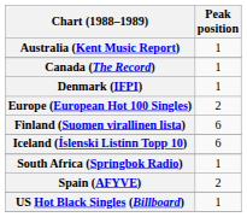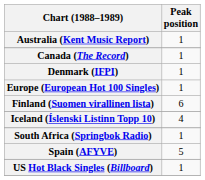Europe (European Hot 100 Singles) | Peak position: 2 -> 1
Iceland (Íslenski Listinn Topp 10) | Peak position: 6 -> 4
Spain (AFYVE) | Peak position: 2 -> 5
